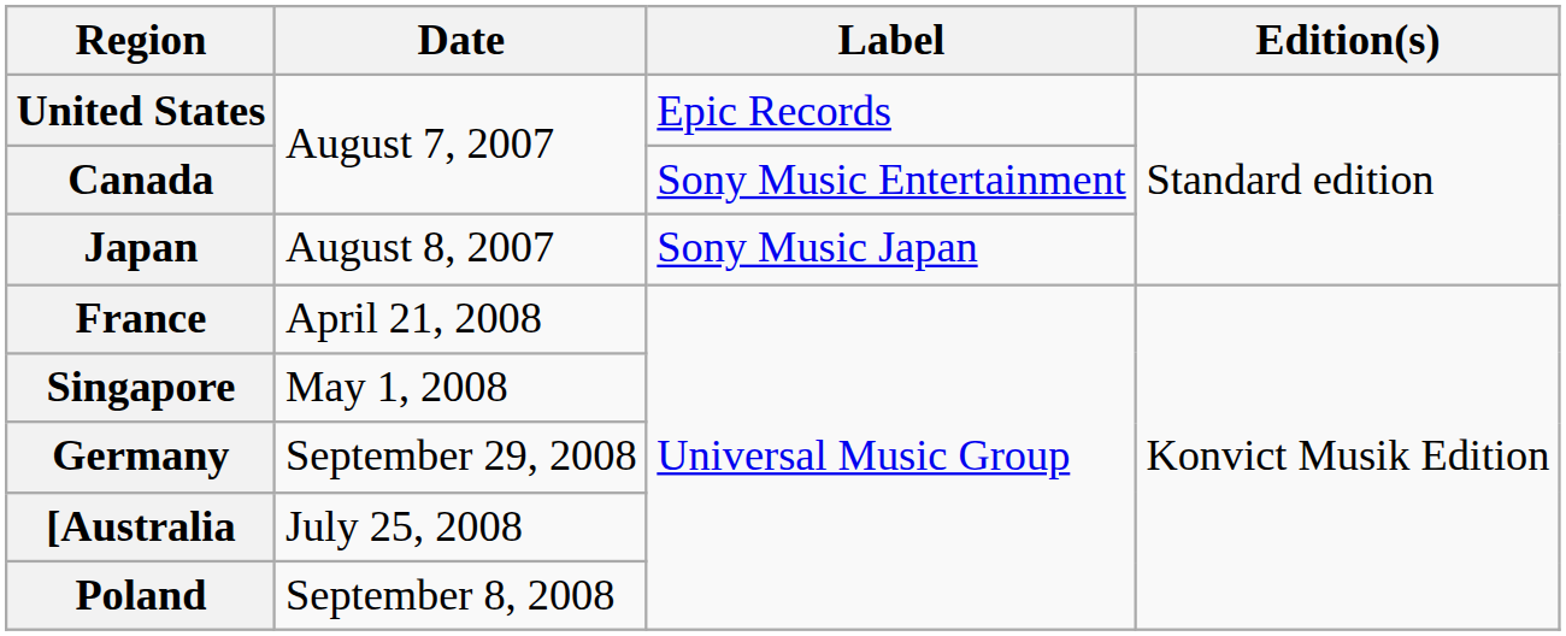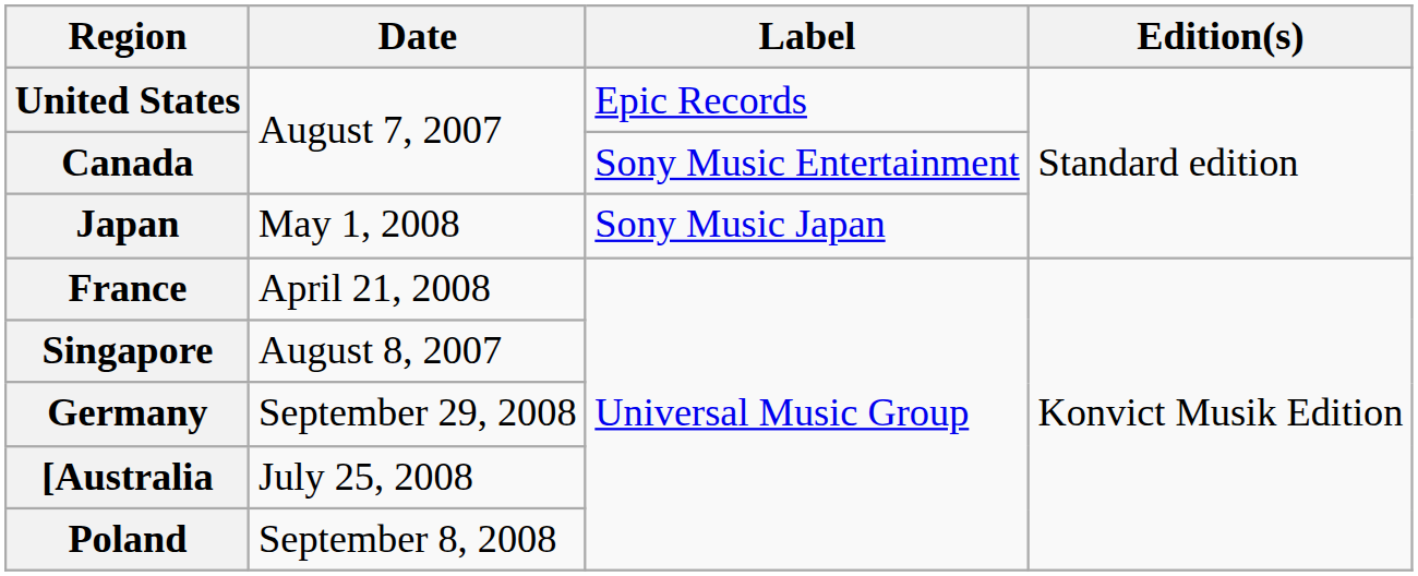Japan | Date: August 8, 2007 -> May 1, 2008
Singapore | Date: May 1, 2008 -> August 8, 2007
